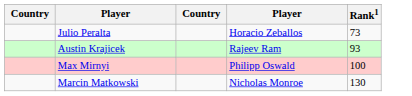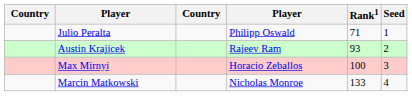+ column: Seed | 1 | 2 | 3 | 4
Julio Peralta | column 4: Horacio Zeballos -> Philipp Oswald
Julio Peralta | Rank1: 73 -> 71
Max Mirnyi | column 4: Philipp Oswald -> Horacio Zeballos
Marcin Matkowski | Rank1: 130 -> 133
